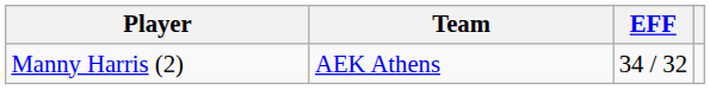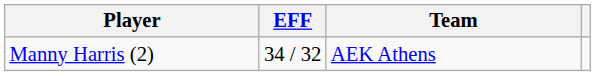columns swapped: Team <-> EFF
